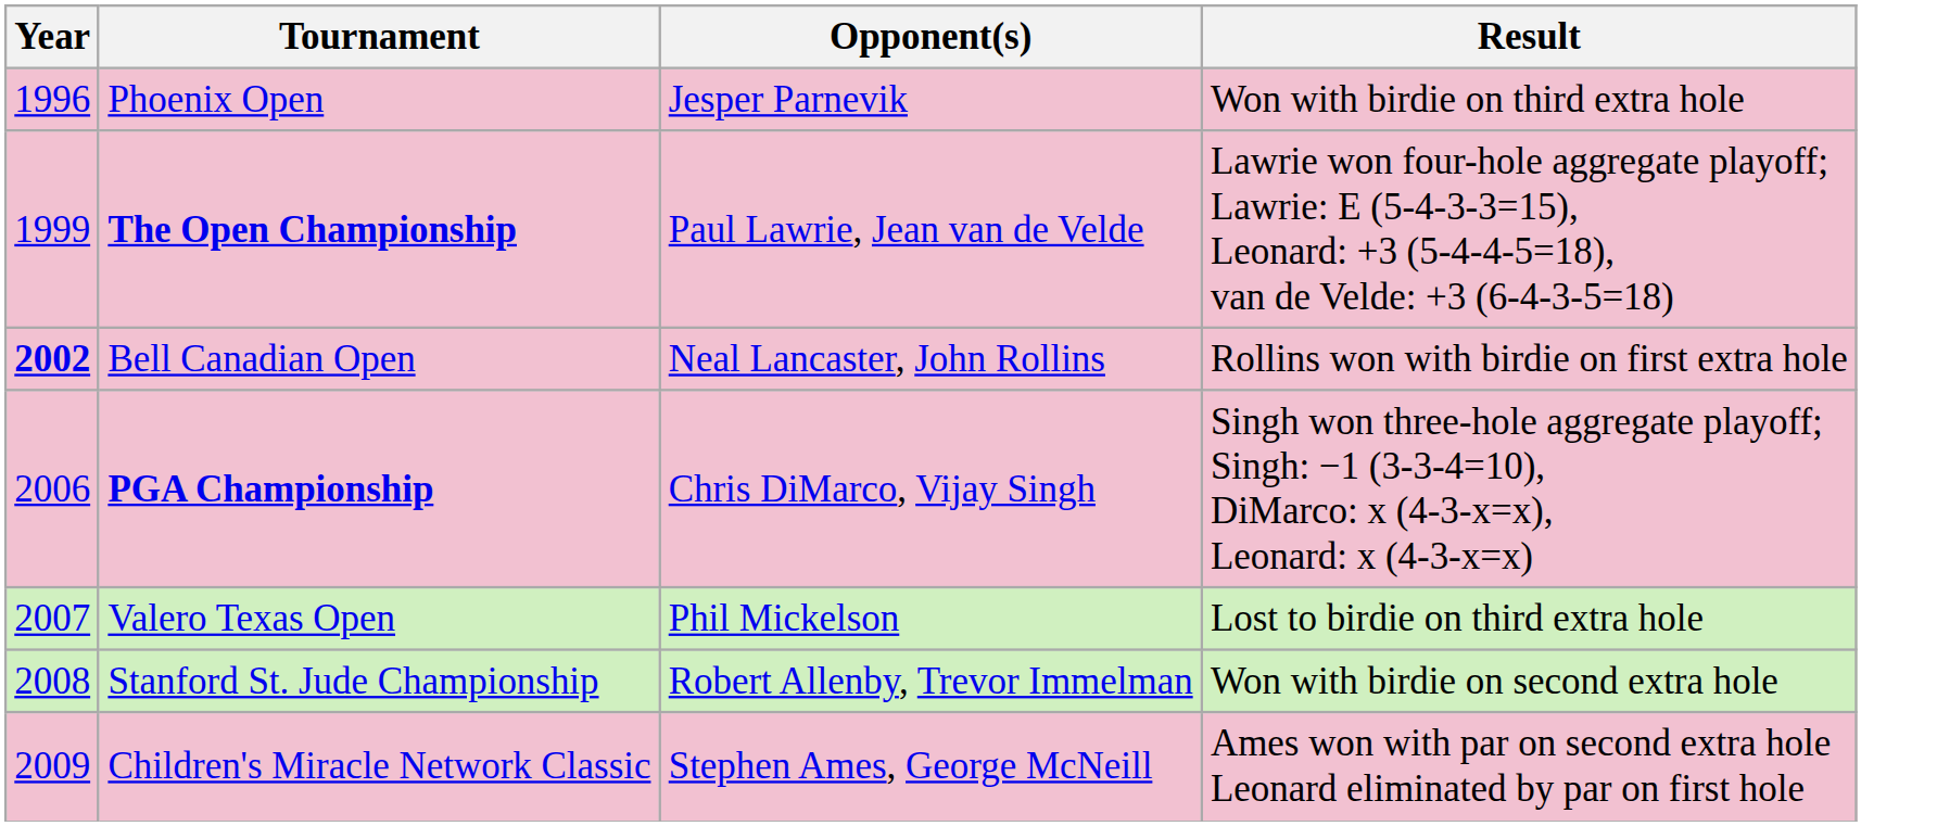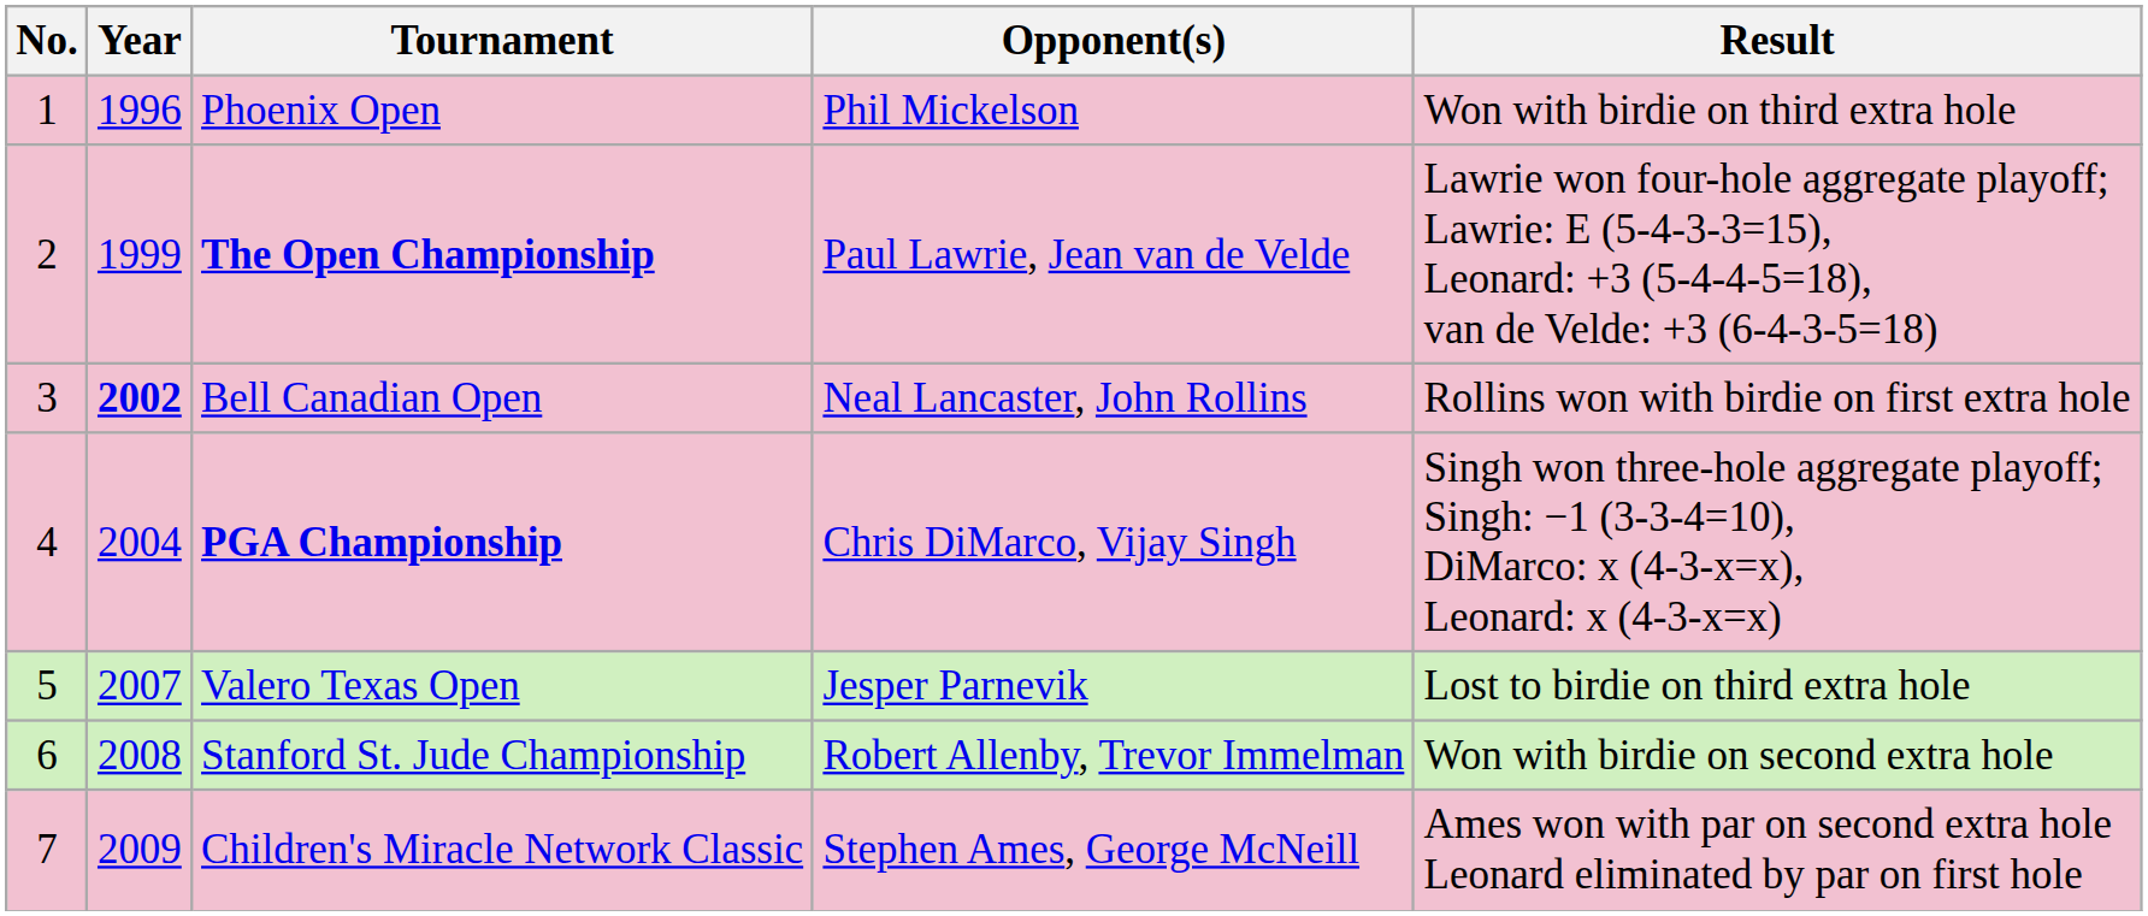+ column: No. | 1 | 2 | 3 | 4 | 5 | 6 | 7
Phoenix Open | Opponent(s): Jesper Parnevik -> Phil Mickelson
PGA Championship | Year: 2006 -> 2004
Valero Texas Open | Opponent(s): Phil Mickelson -> Jesper Parnevik
